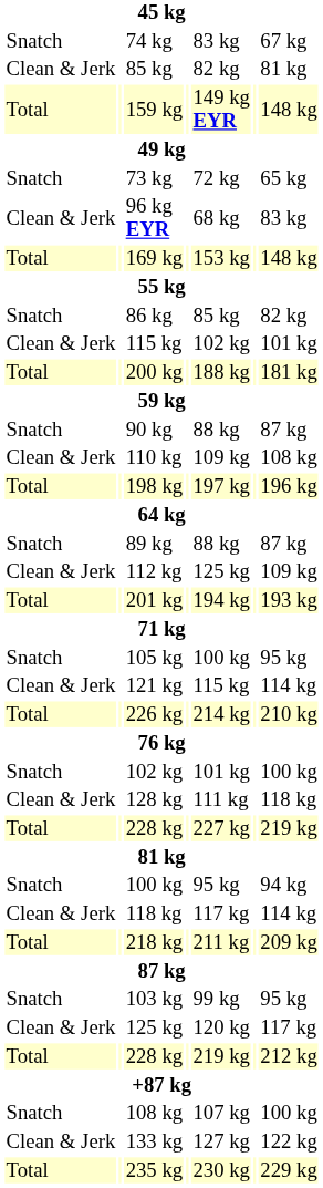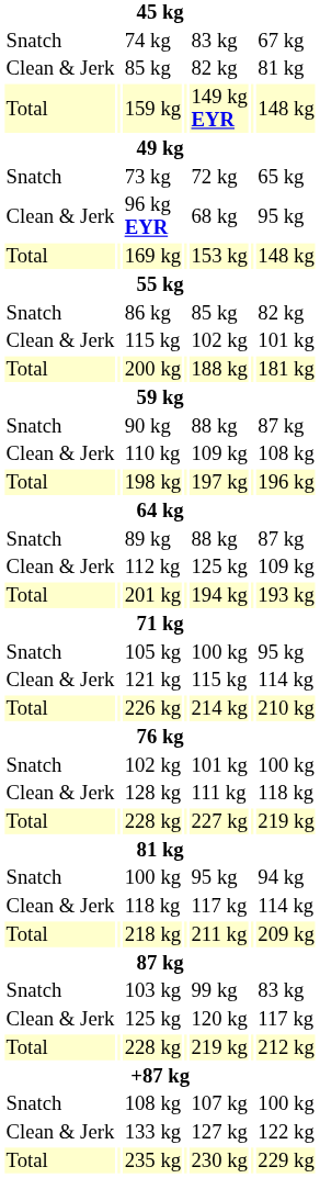96 kg EYR | column 7: 83 kg -> 95 kg
103 kg | column 7: 95 kg -> 83 kg
